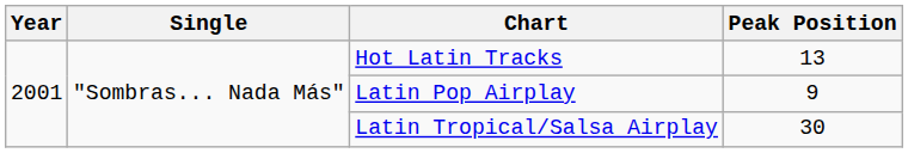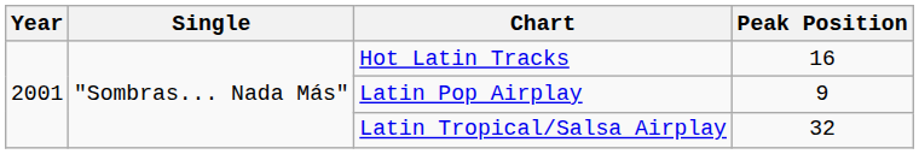Hot Latin Tracks | Peak Position: 13 -> 16
Latin Tropical/Salsa Airplay | Peak Position: 30 -> 32
